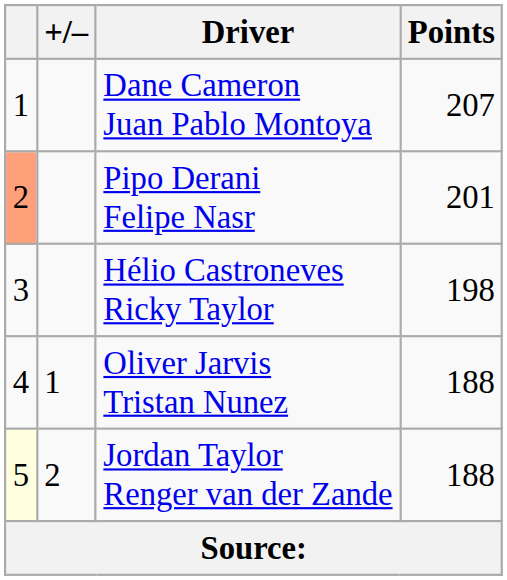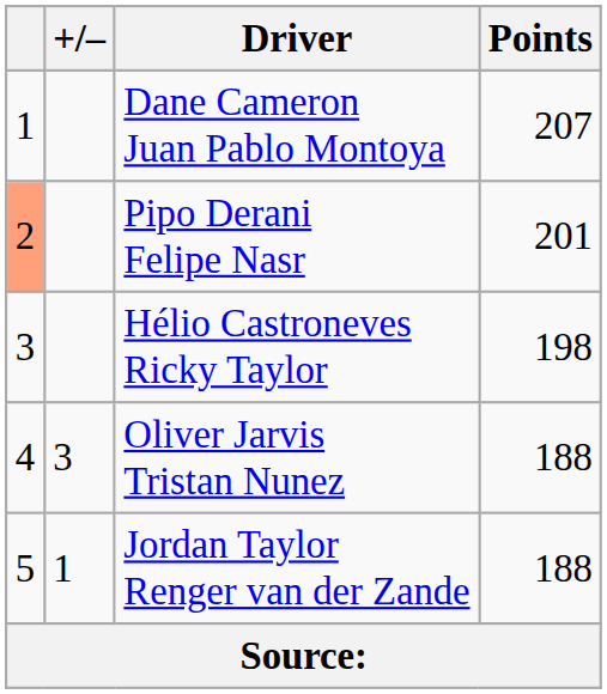Oliver Jarvis Tristan Nunez | +/–: 1 -> 3
Jordan Taylor Renger van der Zande | column 1: lightyellow background -> no background
Jordan Taylor Renger van der Zande | +/–: 2 -> 1
